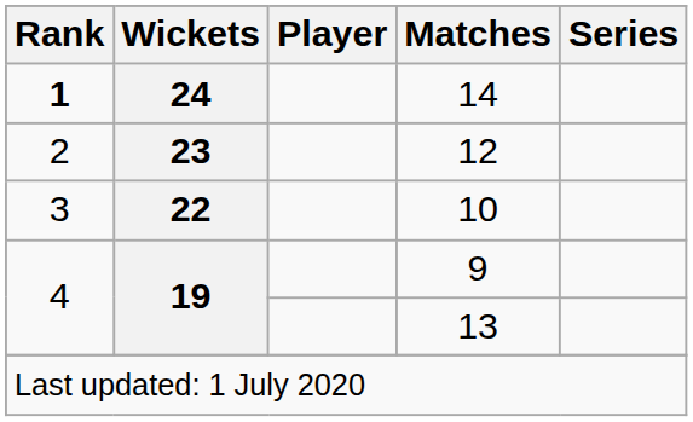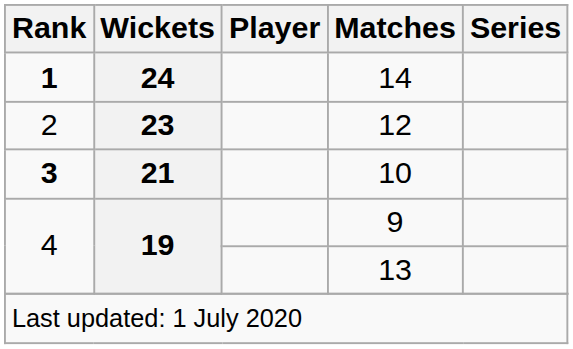10 | Rank: normal -> bold
10 | Wickets: 22 -> 21
